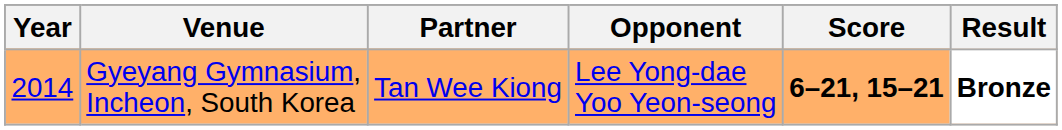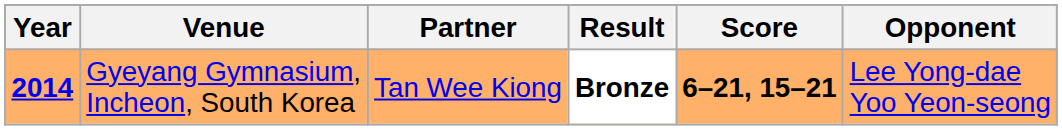columns swapped: Opponent <-> Result
Gyeyang Gymnasium, Incheon, South Korea | Year: normal -> bold
